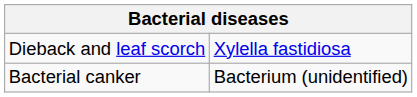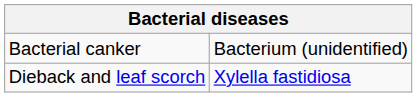rows swapped: Bacterial canker <-> Dieback and leaf scorch
